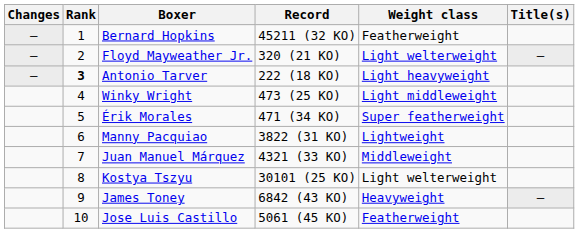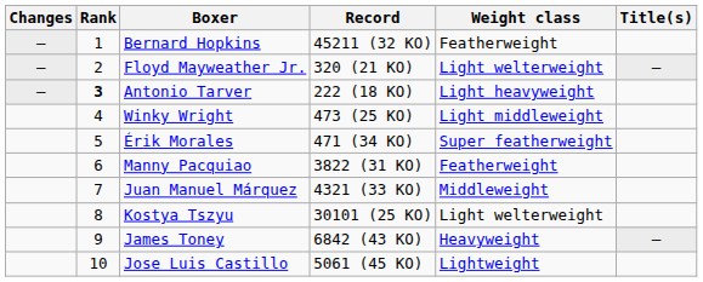Manny Pacquiao | Weight class: Lightweight -> Featherweight
Jose Luis Castillo | Weight class: Featherweight -> Lightweight
